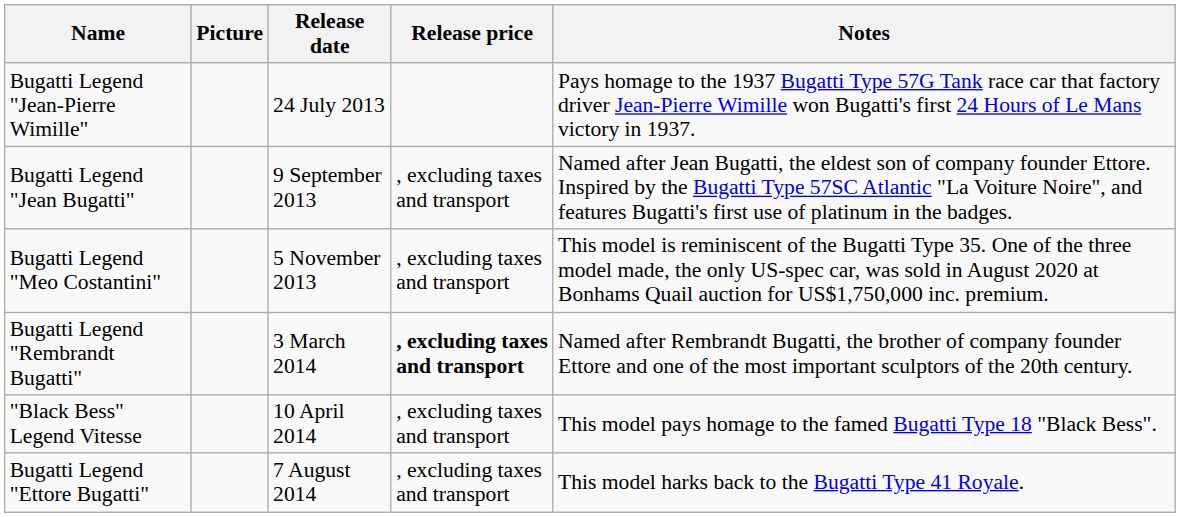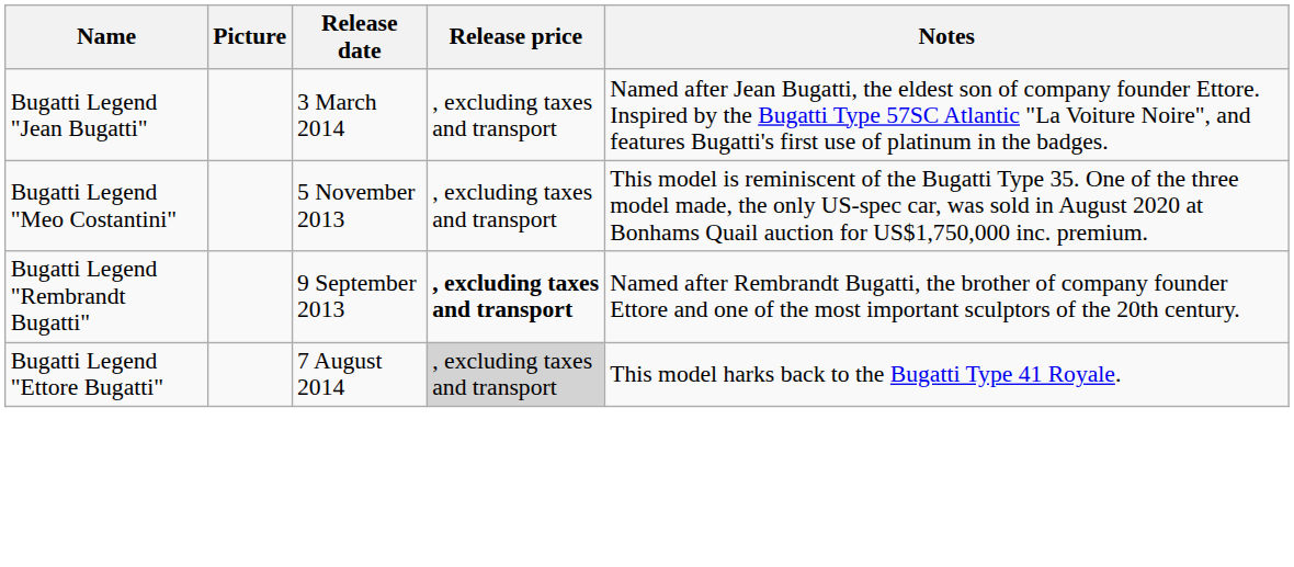- row: Bugatti Legend "Jean-Pierre Wimille" | 24 July 2013 | Pays homage to the 1937 Bugatti Type 57G Tank race car that factory driver Jean-Pierre Wimille won Bugatti's first 24 Hours of Le Mans victory in 1937.
Bugatti Legend "Jean Bugatti" | Release date: 9 September 2013 -> 3 March 2014
Bugatti Legend "Rembrandt Bugatti" | Release date: 3 March 2014 -> 9 September 2013
- row: "Black Bess" Legend Vitesse | 10 April 2014 | , excluding taxes and transport | This model pays homage to the famed Bugatti Type 18 "Black Bess".
Bugatti Legend "Ettore Bugatti" | Release price: no background -> lightgrey background
